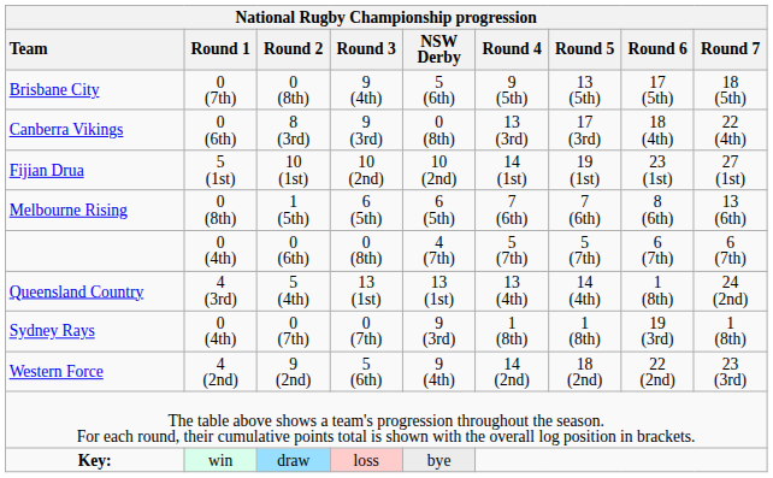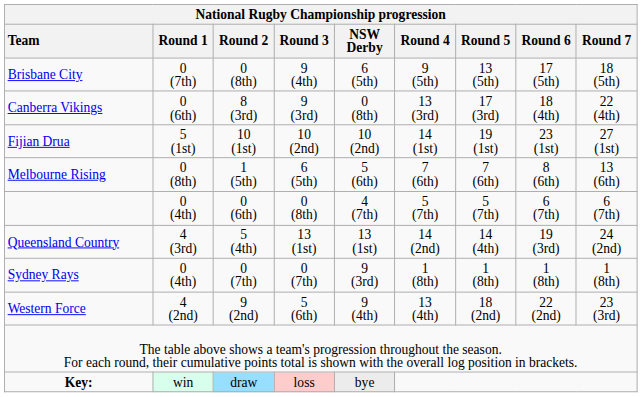Brisbane City | NSW Derby: 5 (6th) -> 6 (5th)
Melbourne Rising | NSW Derby: 6 (5th) -> 5 (6th)
Queensland Country | Round 4: 13 (4th) -> 14 (2nd)
Queensland Country | Round 6: 1 (8th) -> 19 (3rd)
Sydney Rays | Round 6: 19 (3rd) -> 1 (8th)
Western Force | Round 4: 14 (2nd) -> 13 (4th)
